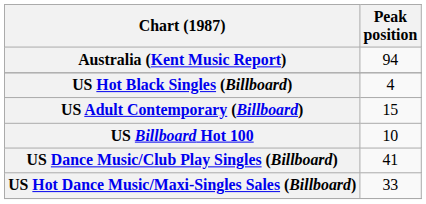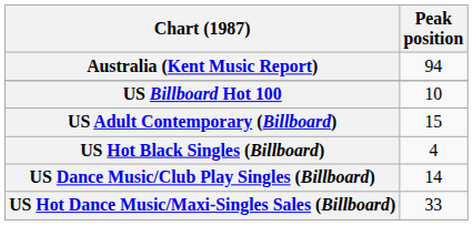rows swapped: US Billboard Hot 100 <-> US Hot Black Singles (Billboard)
US Dance Music/Club Play Singles (Billboard) | Peak position: 41 -> 14
